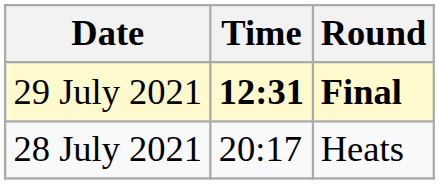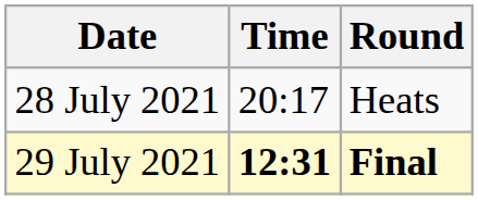rows swapped: 28 July 2021 <-> 29 July 2021
